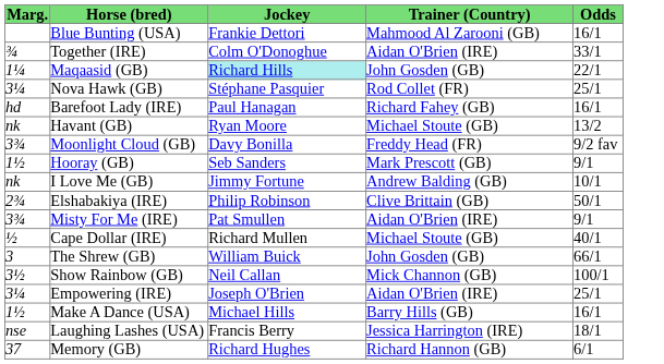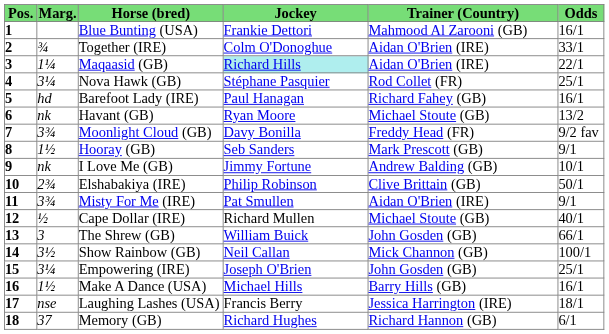+ column: Pos. | 1 | 2 | 3 | 4 | 5 | 6 | 7 | 8 | 9 | 10 | 11 | 12 | 13 | 14 | 15 | 16 | 17 | 18
Maqaasid (GB) | Trainer (Country): John Gosden (GB) -> Aidan O'Brien (IRE)
Empowering (IRE) | Trainer (Country): Aidan O'Brien (IRE) -> John Gosden (GB)
